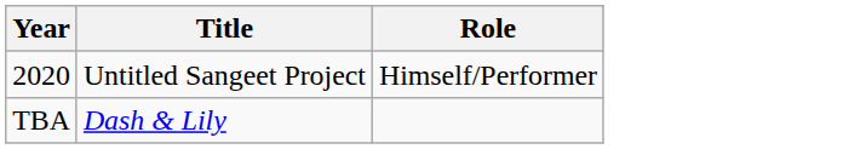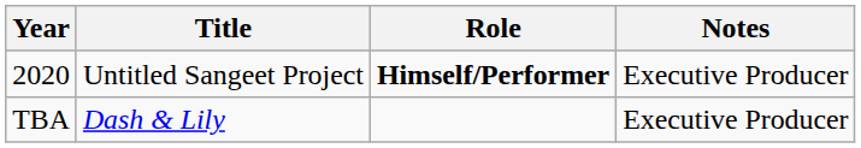+ column: Notes | Executive Producer | Executive Producer
2020 | Role: normal -> bold
